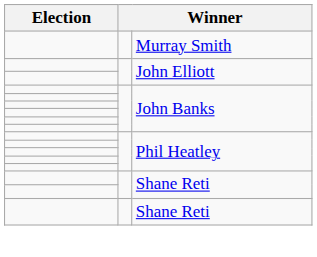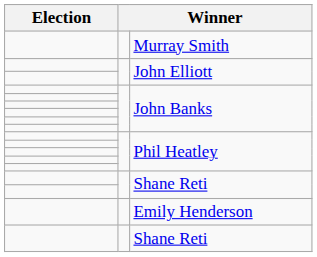+ row: Emily Henderson
